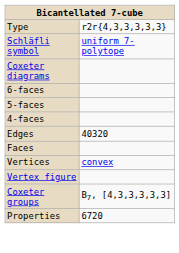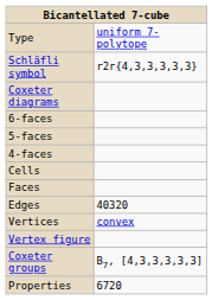Type | column 2: r2r{4,3,3,3,3,3} -> uniform 7-polytope
Schläfli symbol | column 2: uniform 7-polytope -> r2r{4,3,3,3,3,3}
+ row: Cells
rows swapped: Faces <-> Edges
